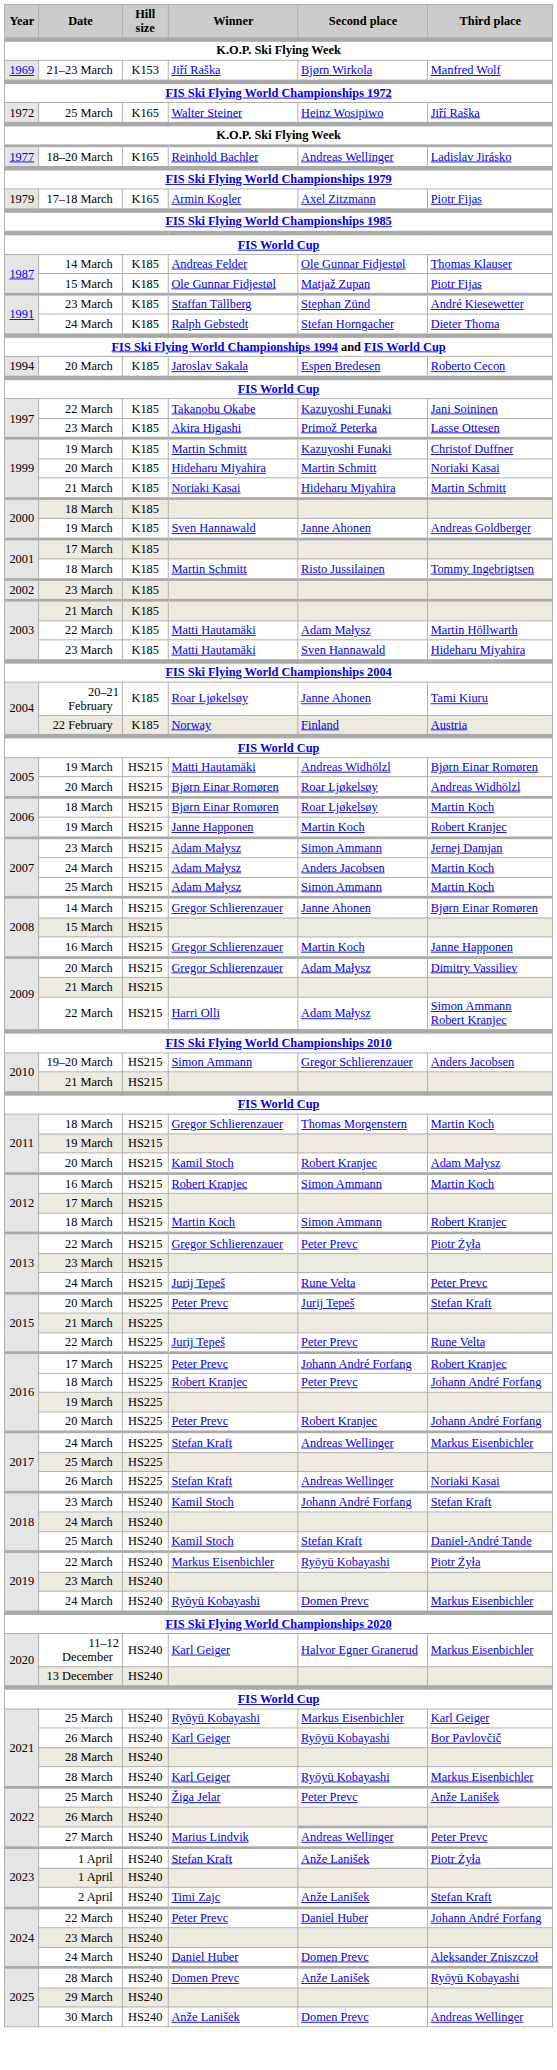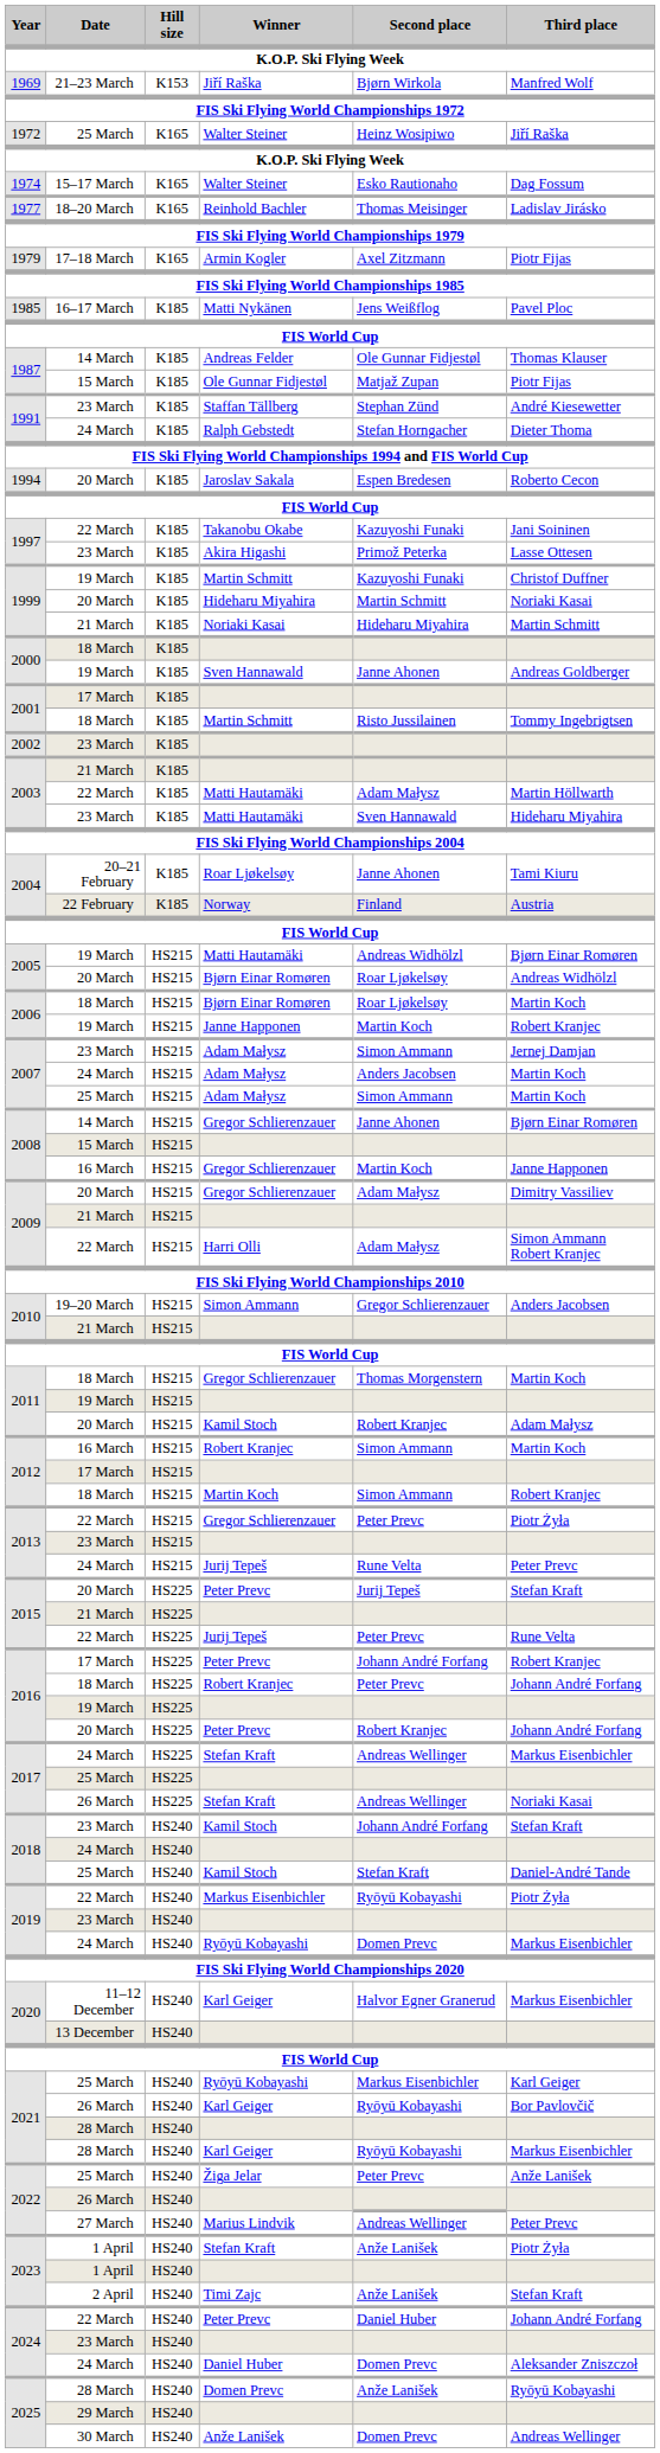+ row: 1974 | 15–17 March | K165 | Walter Steiner | Esko Rautionaho | Dag Fossum
Reinhold Bachler | Second place: Andreas Wellinger -> Thomas Meisinger
+ row: 1985 | 16–17 March | K185 | Matti Nykänen | Jens Weißflog | Pavel Ploc
